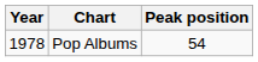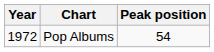Pop Albums | Year: 1978 -> 1972
